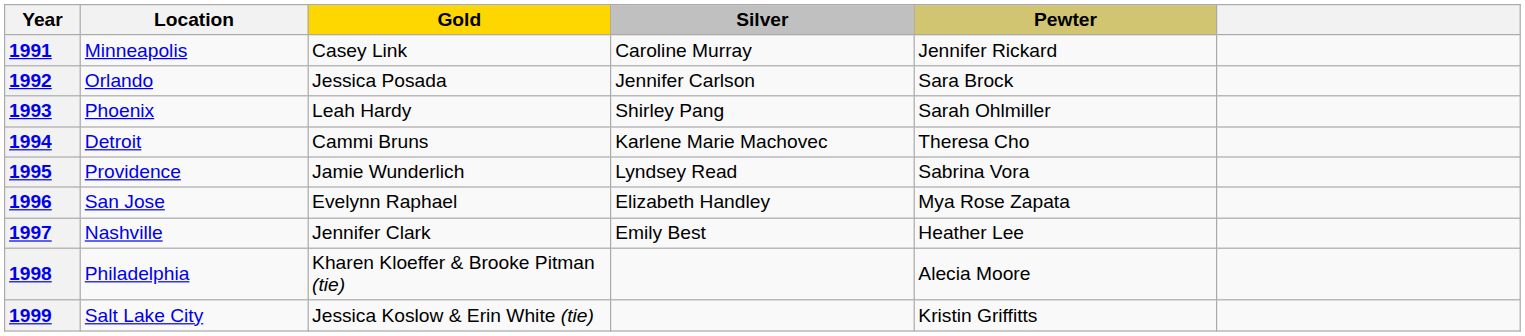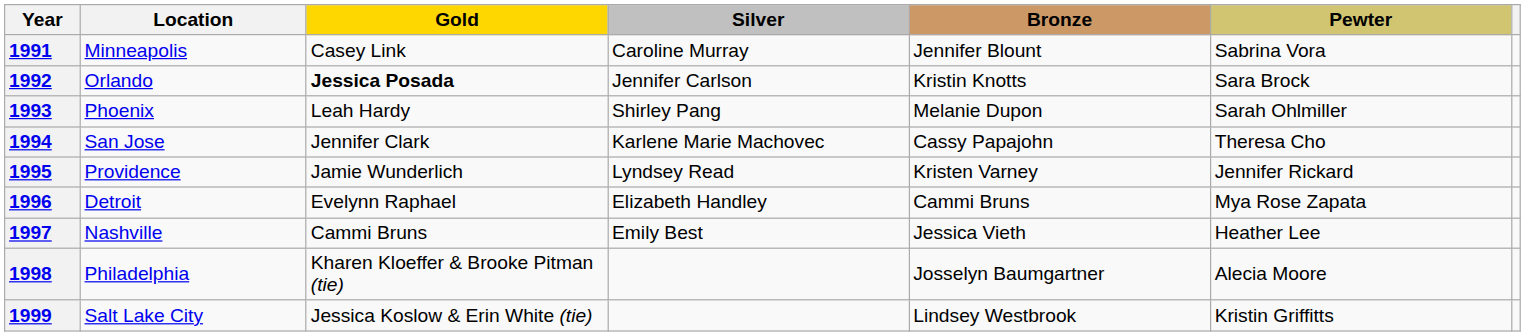+ column: Bronze | Jennifer Blount | Kristin Knotts | Melanie Dupon | Cassy Papajohn | Kristen Varney | Cammi Bruns | Jessica Vieth | Josselyn Baumgartner | Lindsey Westbrook
1991 | Pewter: Jennifer Rickard -> Sabrina Vora
1992 | Gold: normal -> bold
1994 | Location: Detroit -> San Jose
1994 | Gold: Cammi Bruns -> Jennifer Clark
1995 | Pewter: Sabrina Vora -> Jennifer Rickard
1996 | Location: San Jose -> Detroit
1997 | Gold: Jennifer Clark -> Cammi Bruns
